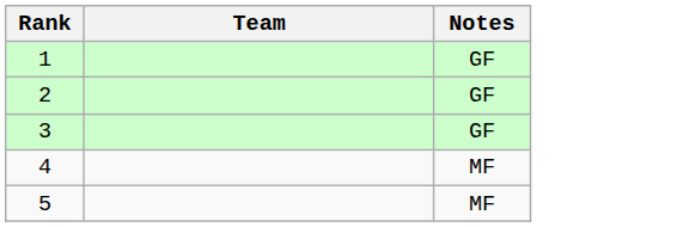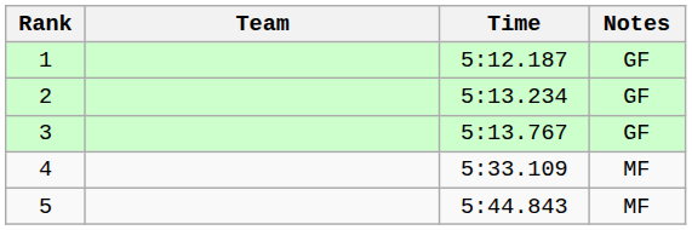+ column: Time | 5:12.187 | 5:13.234 | 5:13.767 | 5:33.109 | 5:44.843
